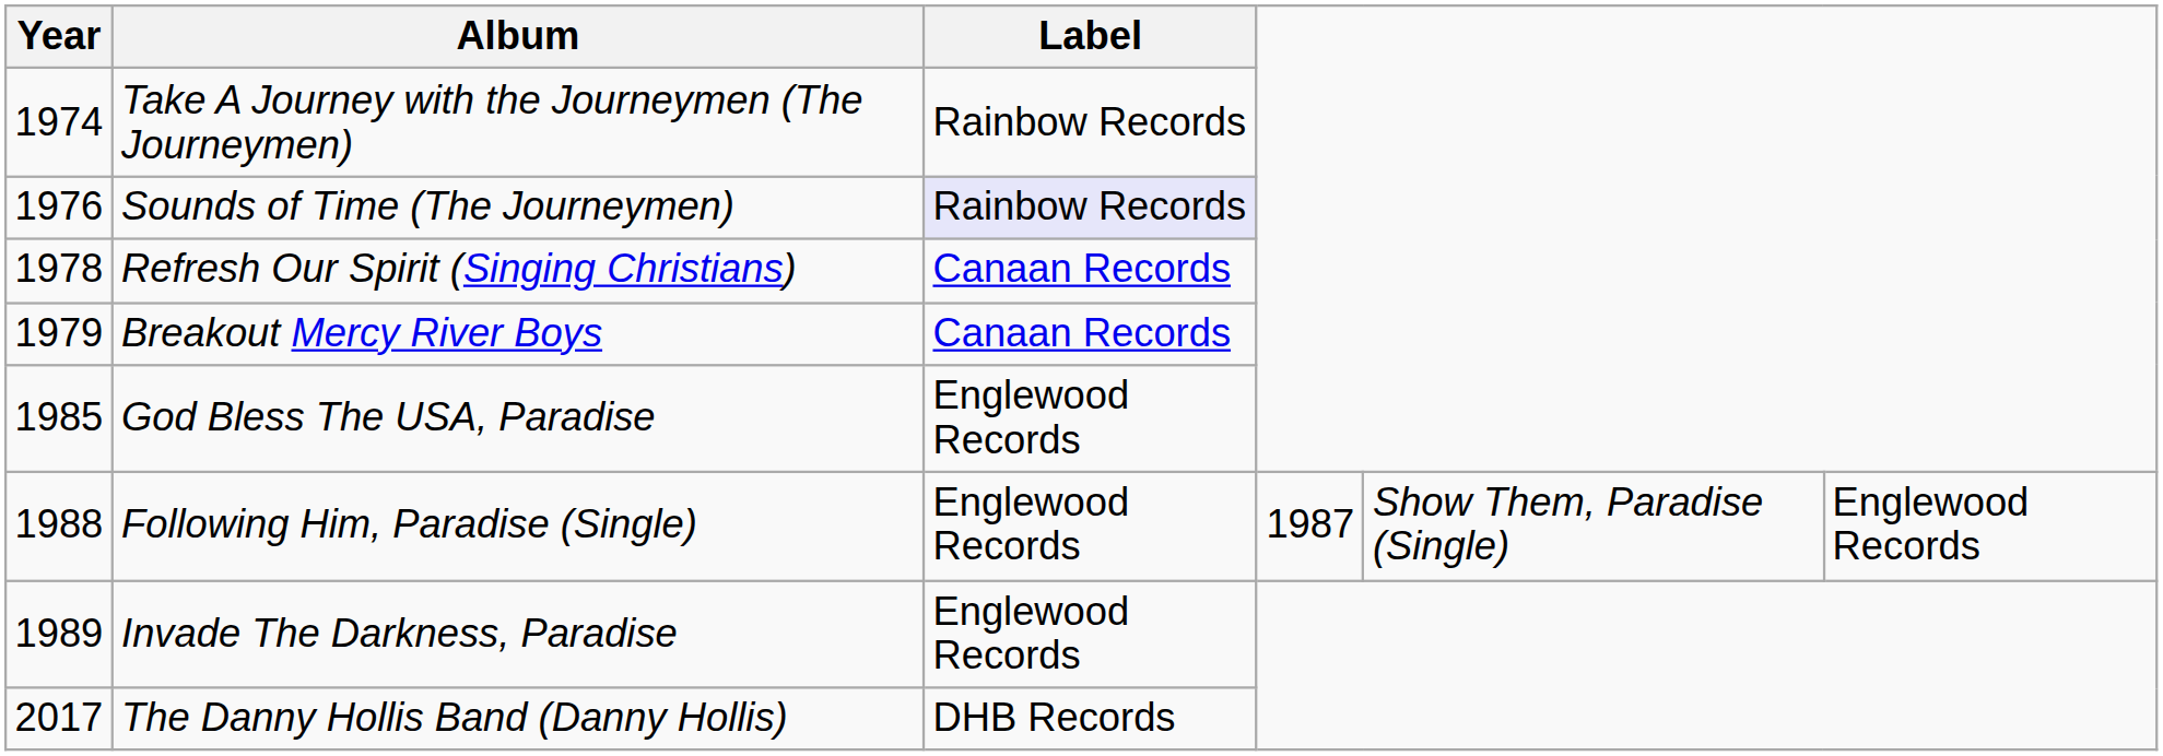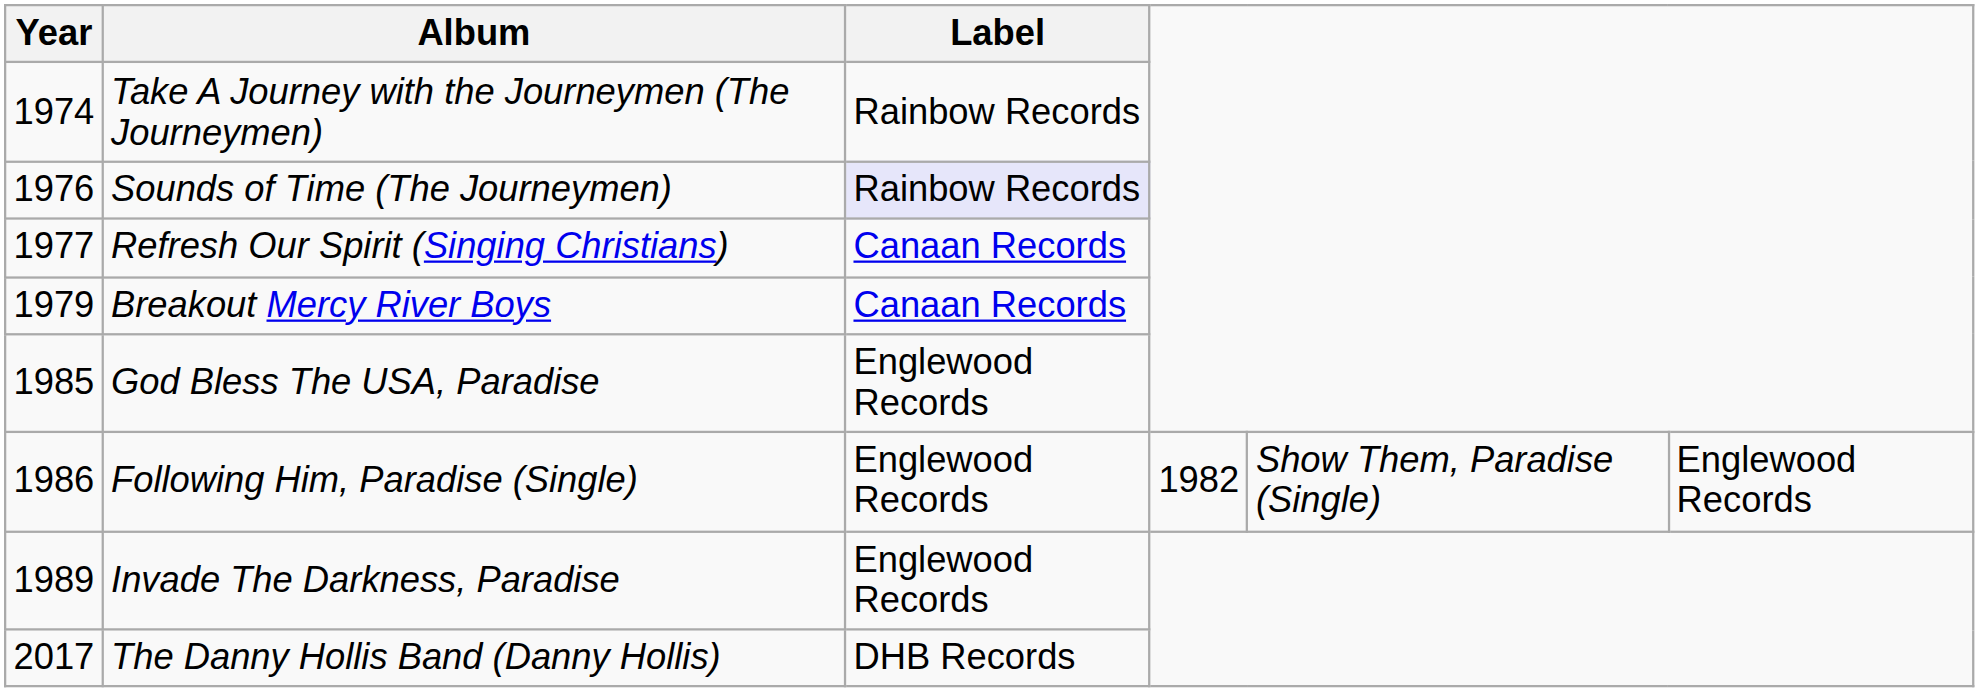Refresh Our Spirit (Singing Christians) | Year: 1978 -> 1977
Following Him, Paradise (Single) | Year: 1988 -> 1986
Following Him, Paradise (Single) | column 4: 1987 -> 1982
